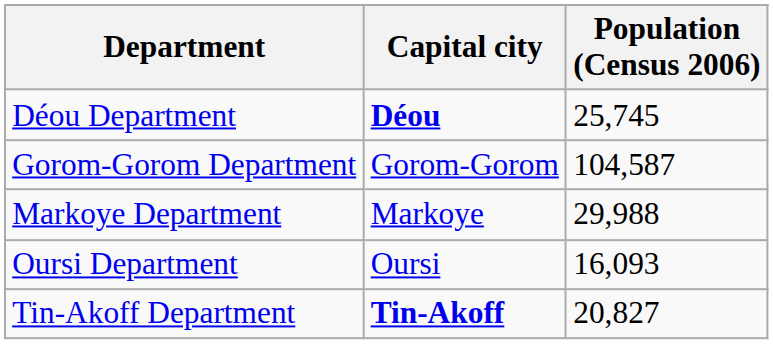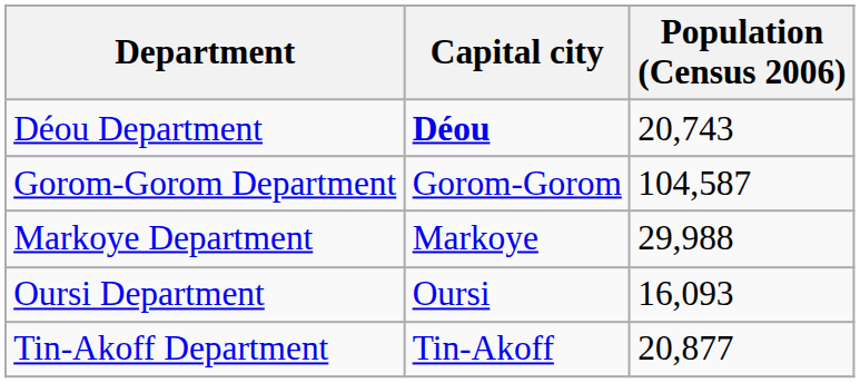Déou Department | Population (Census 2006): 25,745 -> 20,743
Tin-Akoff Department | Capital city: bold -> normal
Tin-Akoff Department | Population (Census 2006): 20,827 -> 20,877
